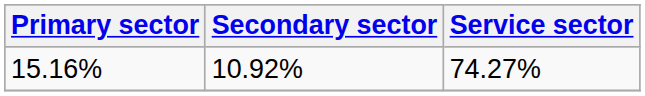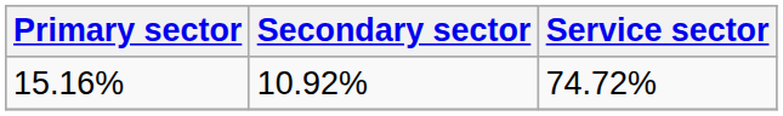15.16% | Service sector: 74.27% -> 74.72%
